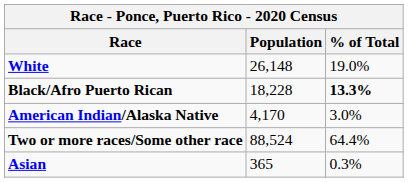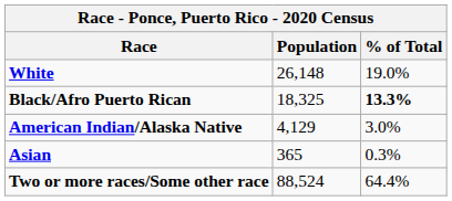Black/Afro Puerto Rican | Population: 18,228 -> 18,325
American Indian/Alaska Native | Population: 4,170 -> 4,129
rows swapped: Asian <-> Two or more races/Some other race
